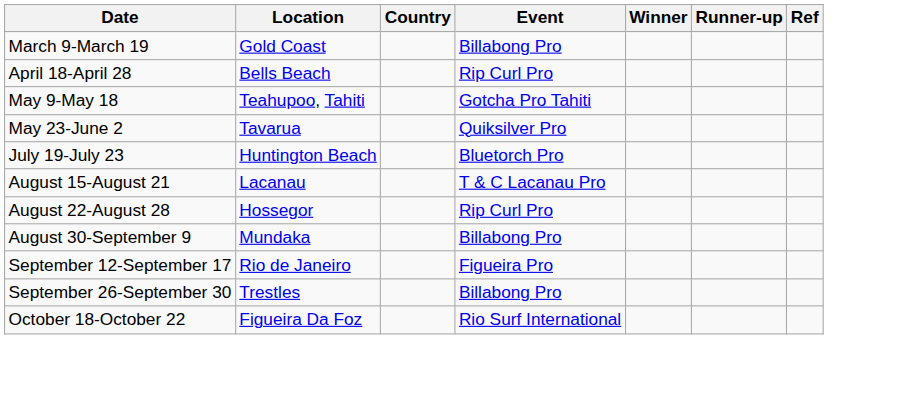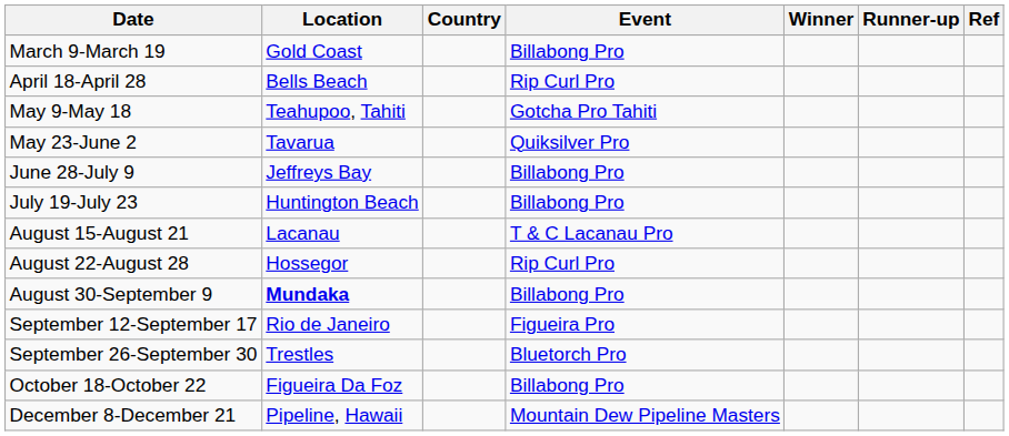+ row: June 28-July 9 | Jeffreys Bay | Billabong Pro
July 19-July 23 | Event: Bluetorch Pro -> Billabong Pro
August 30-September 9 | Location: normal -> bold
September 26-September 30 | Event: Billabong Pro -> Bluetorch Pro
October 18-October 22 | Event: Rio Surf International -> Billabong Pro
+ row: December 8-December 21 | Pipeline, Hawaii | Mountain Dew Pipeline Masters
